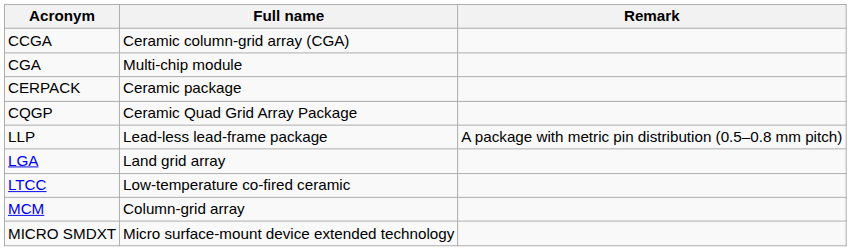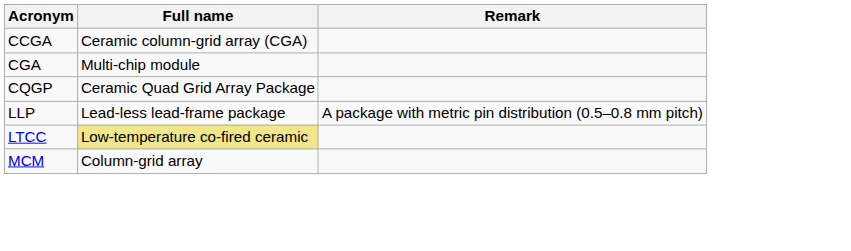- row: CERPACK | Ceramic package
- row: LGA | Land grid array
LTCC | Full name: no background -> khaki background
- row: MICRO SMDXT | Micro surface-mount device extended technology
